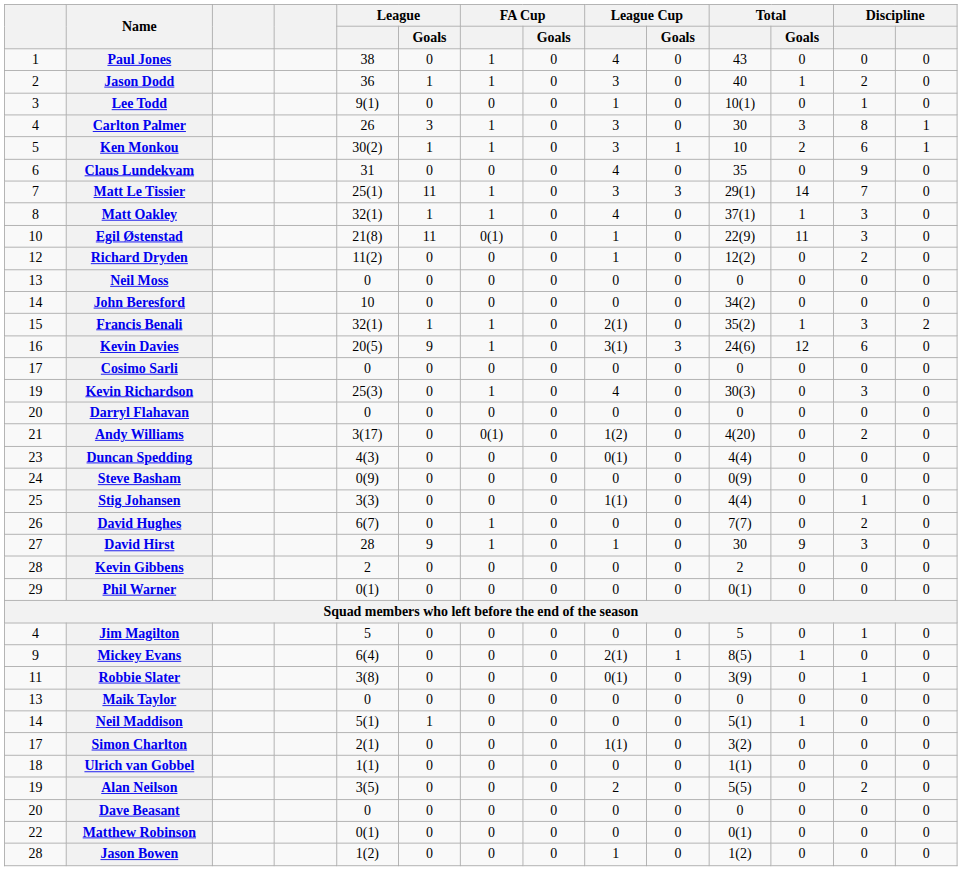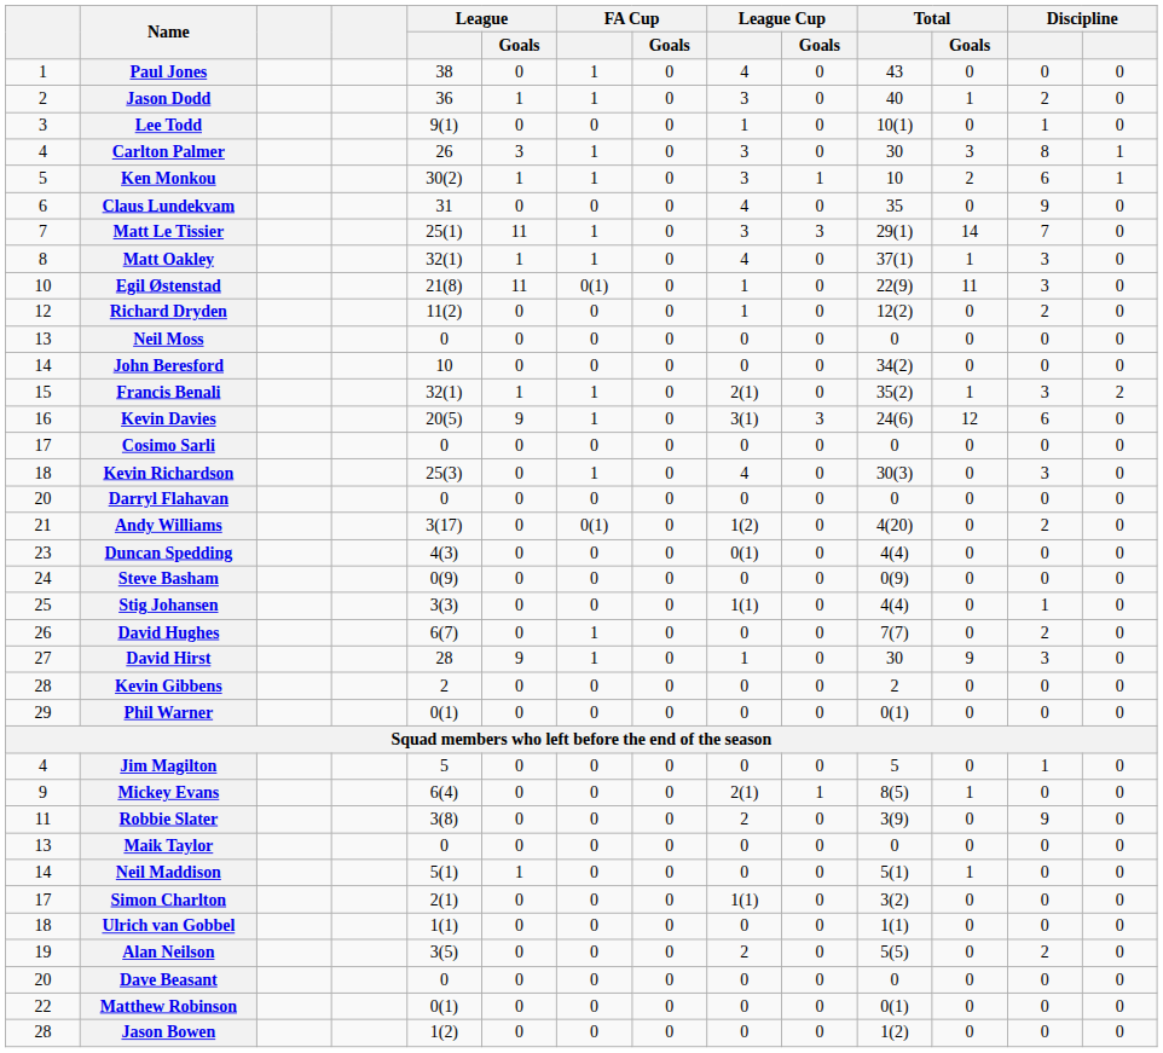Kevin Richardson | column 1: 19 -> 18
Robbie Slater | League Cup: 0(1) -> 2
Robbie Slater | column 13: 1 -> 9
Jason Bowen | League Cup: 1 -> 0
